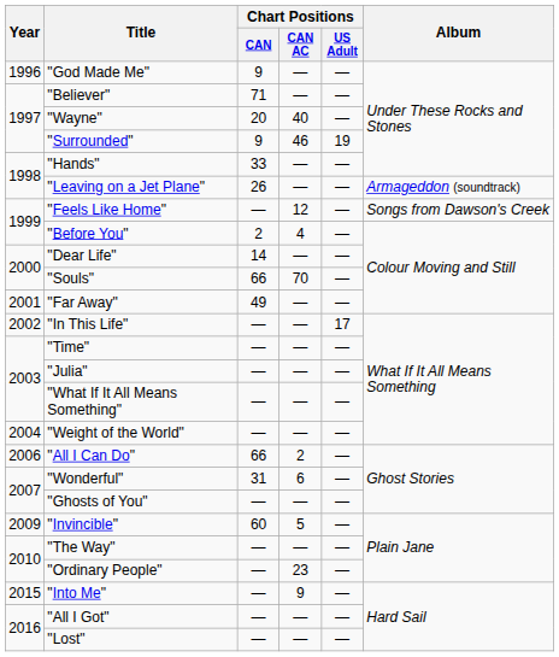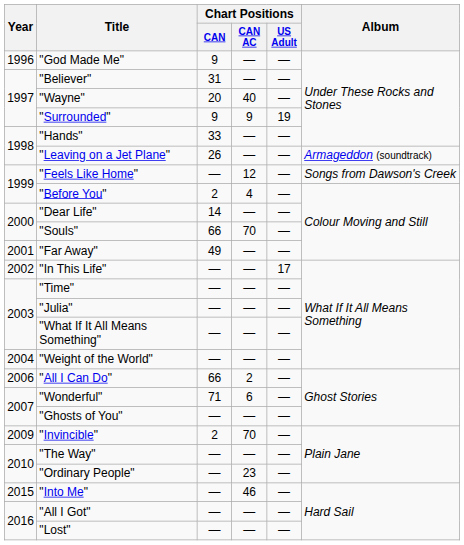"Believer" | Chart Positions / CAN: 71 -> 31
"Surrounded" | Chart Positions / CAN AC: 46 -> 9
"Wonderful" | Chart Positions / CAN: 31 -> 71
"Invincible" | Chart Positions / CAN: 60 -> 2
"Invincible" | Chart Positions / CAN AC: 5 -> 70
"Into Me" | Chart Positions / CAN AC: 9 -> 46
